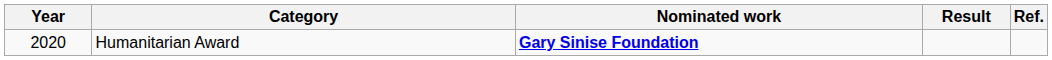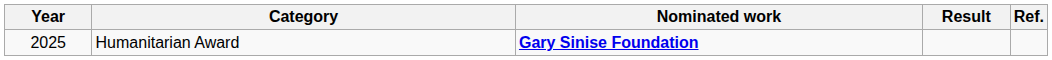Humanitarian Award | Year: 2020 -> 2025
